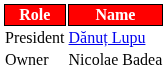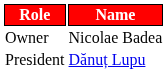rows swapped: Owner <-> President
